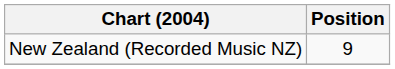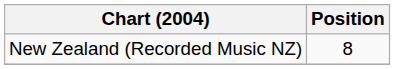New Zealand (Recorded Music NZ) | Position: 9 -> 8
